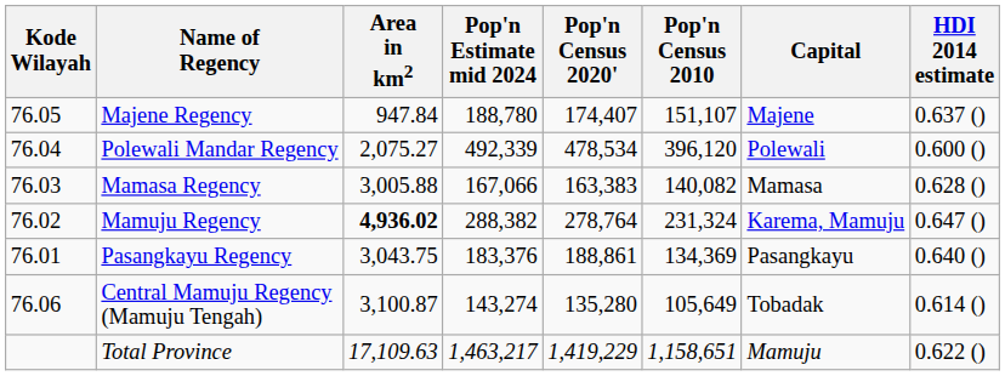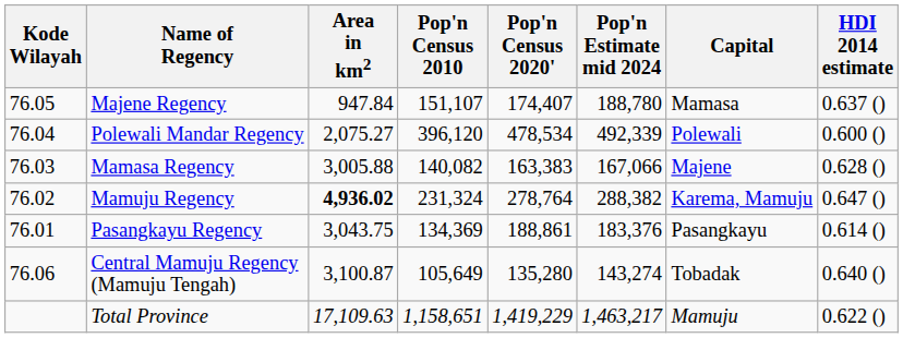columns swapped: Pop'n Census 2010 <-> Pop'n Estimate mid 2024
Majene Regency | Capital: Majene -> Mamasa
Mamasa Regency | Capital: Mamasa -> Majene
Pasangkayu Regency | HDI 2014 estimate: 0.640 () -> 0.614 ()
Central Mamuju Regency (Mamuju Tengah) | HDI 2014 estimate: 0.614 () -> 0.640 ()
